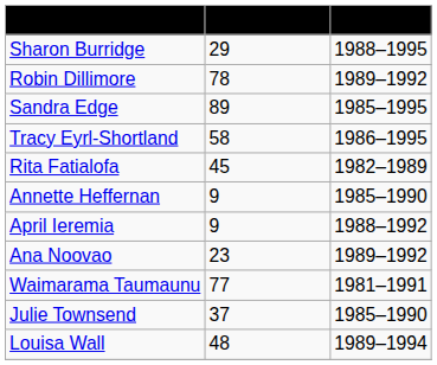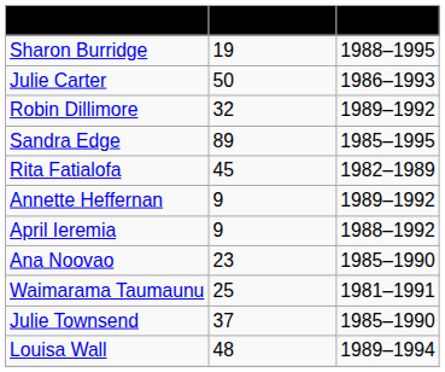Sharon Burridge | Appearances: 29 -> 19
+ row: Julie Carter | 50 | 1986–1993
Robin Dillimore | Appearances: 78 -> 32
- row: Tracy Eyrl-Shortland | 58 | 1986–1995
Annette Heffernan | Years: 1985–1990 -> 1989–1992
Ana Noovao | Years: 1989–1992 -> 1985–1990
Waimarama Taumaunu | Appearances: 77 -> 25
